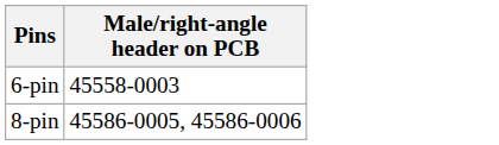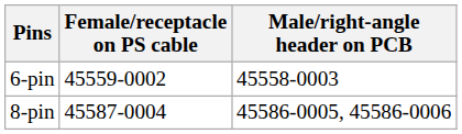+ column: Female/receptacle on PS cable | 45559-0002 | 45587-0004
